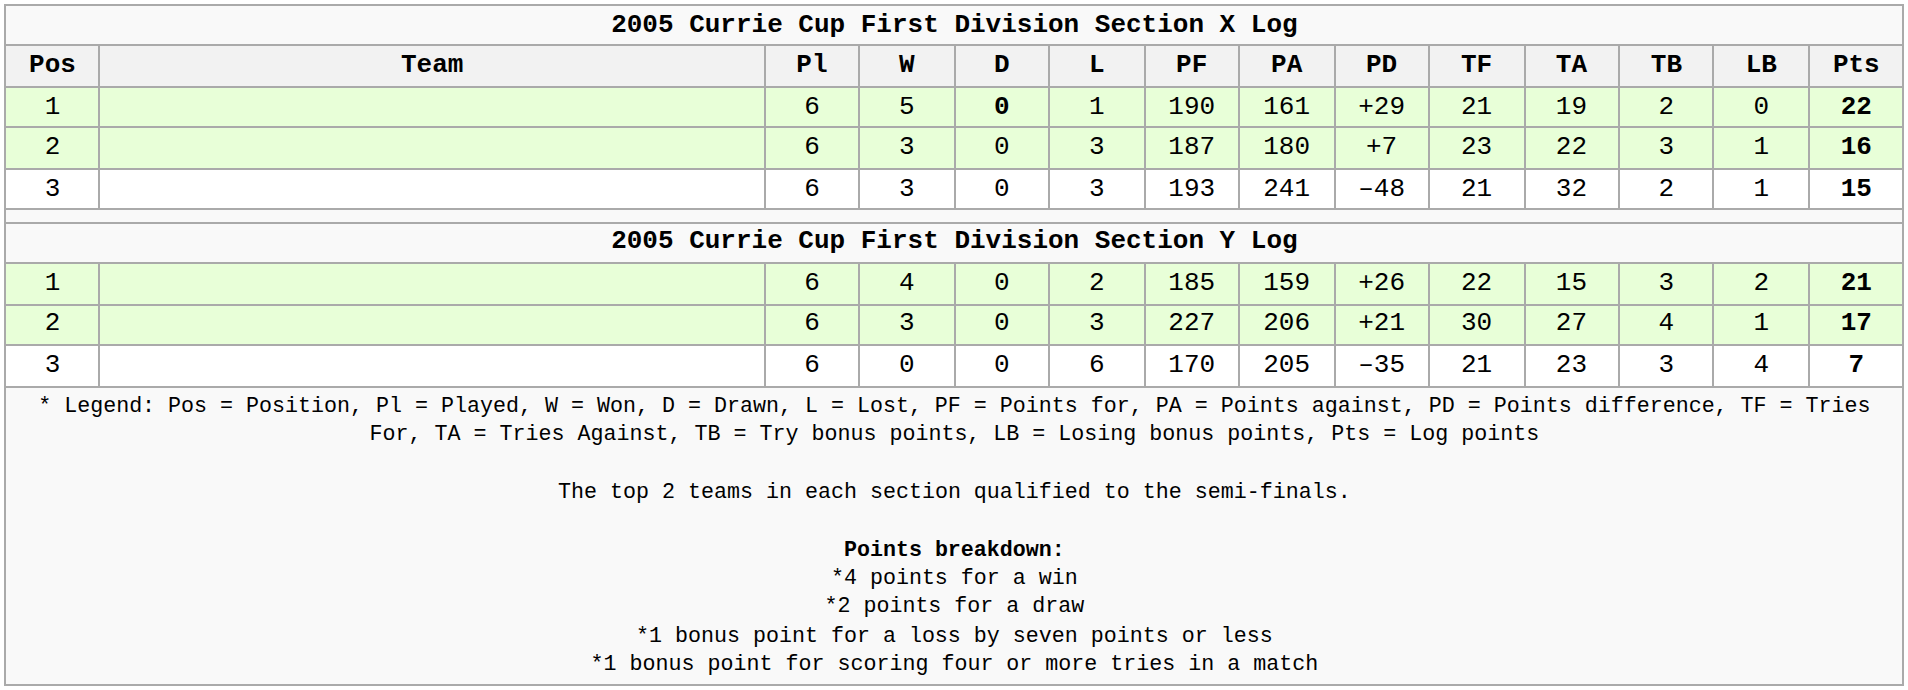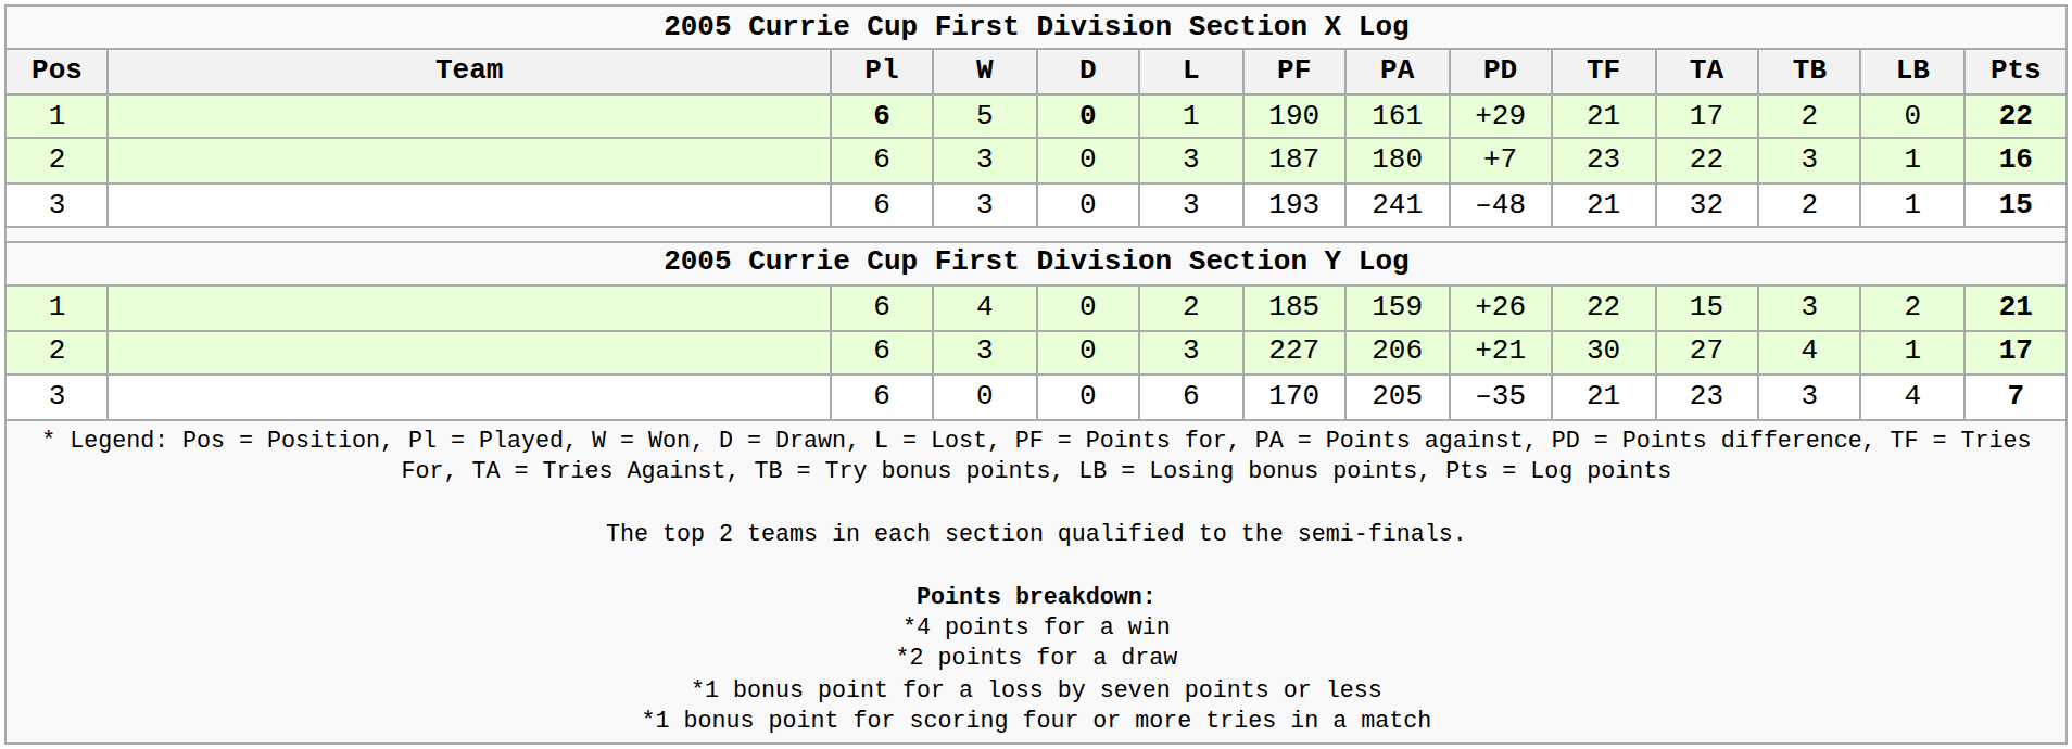5 | Pl: normal -> bold
5 | TA: 19 -> 17
